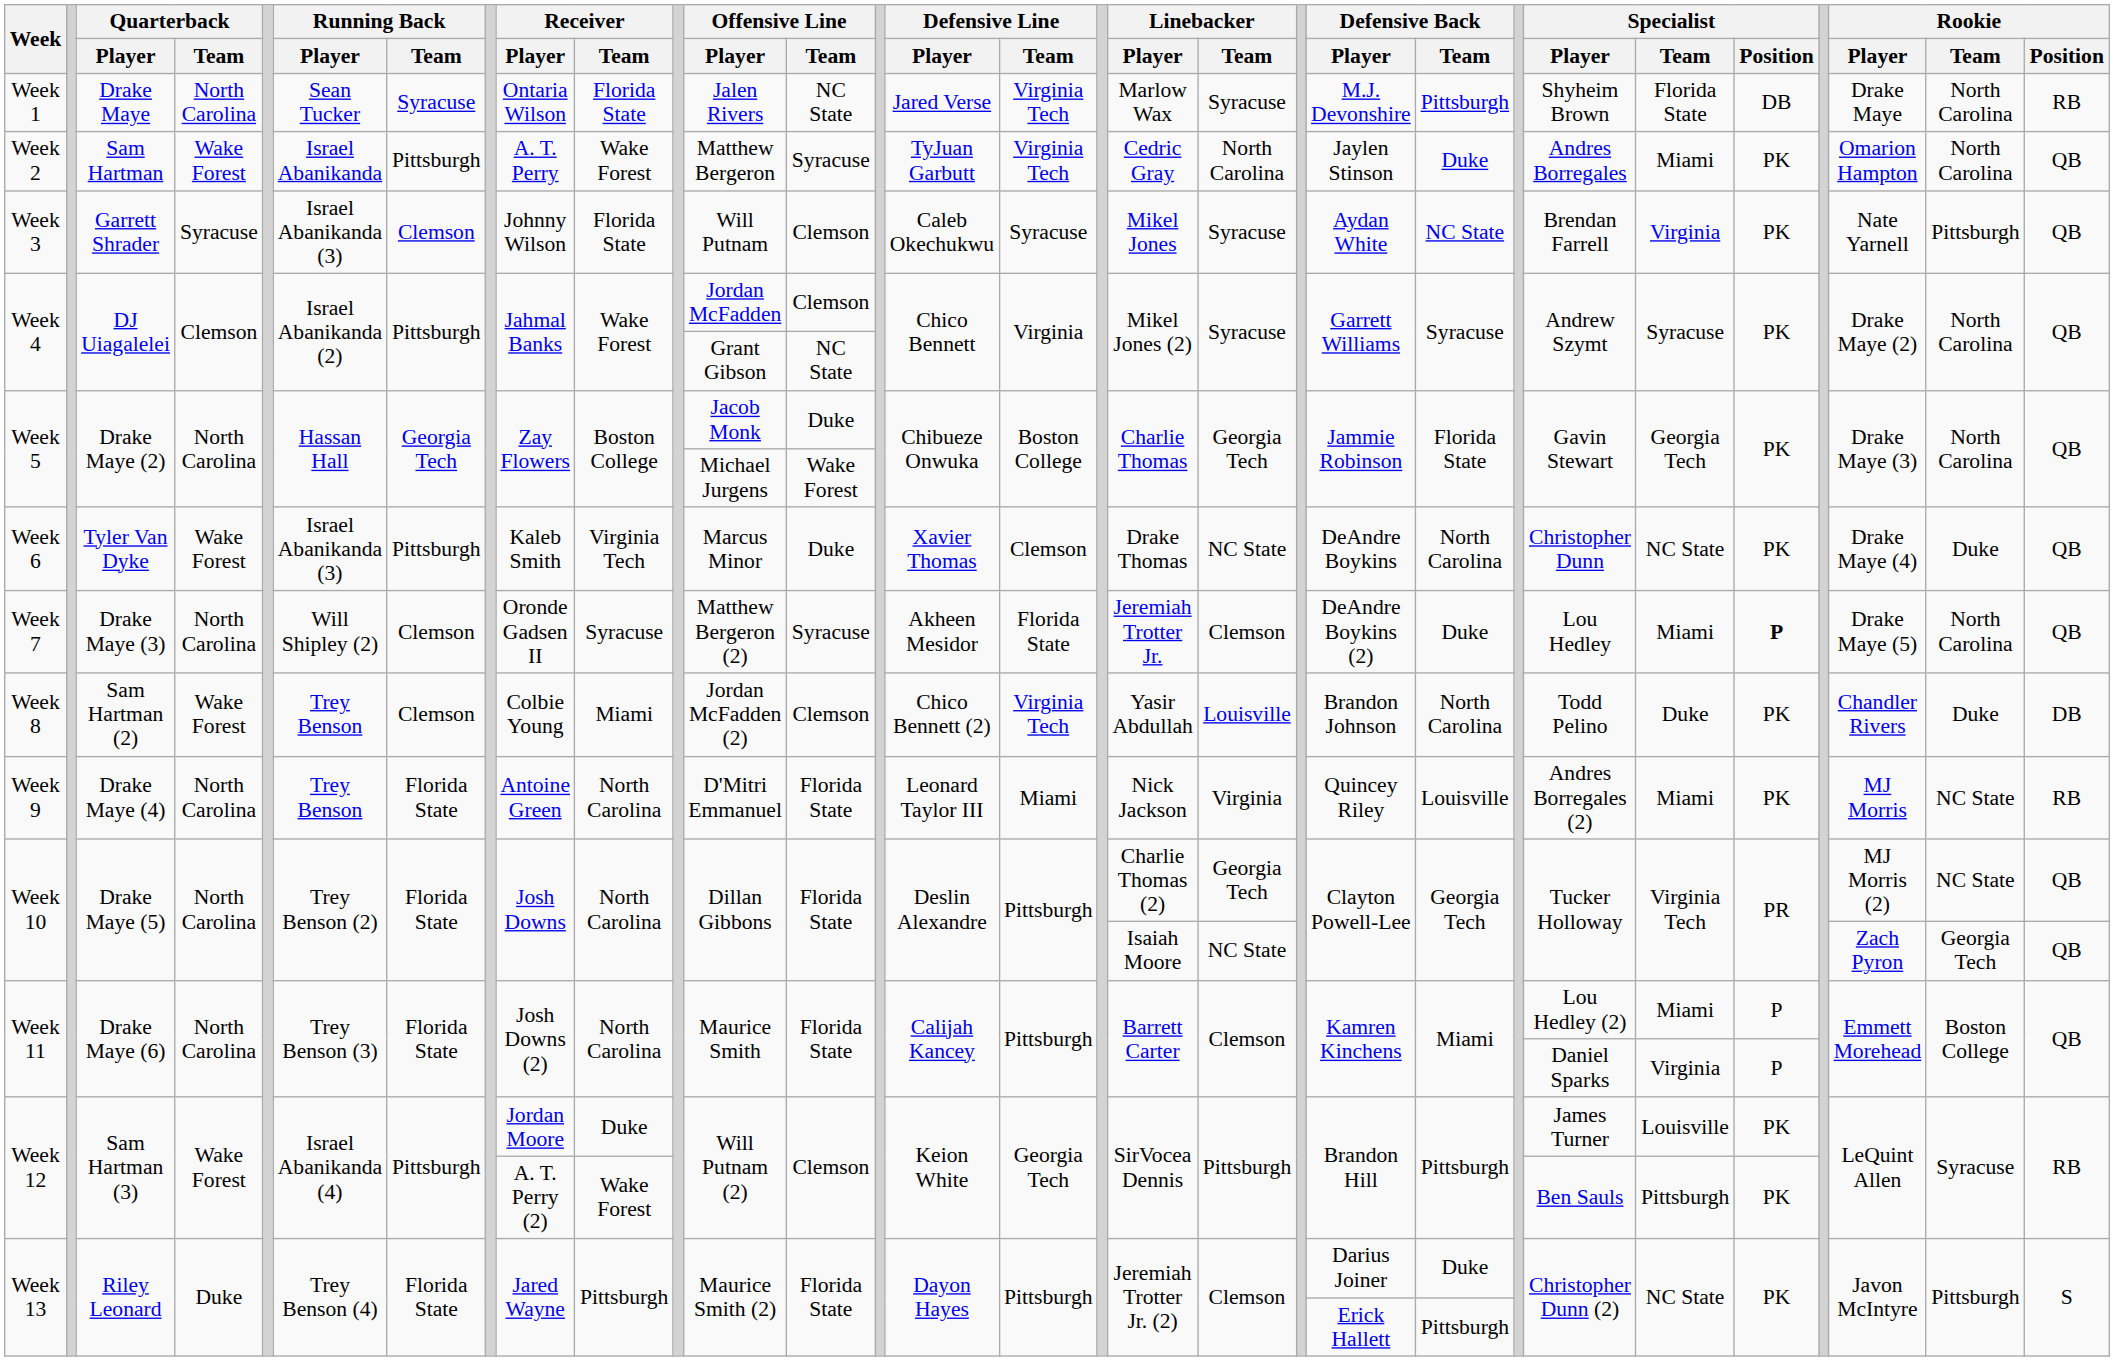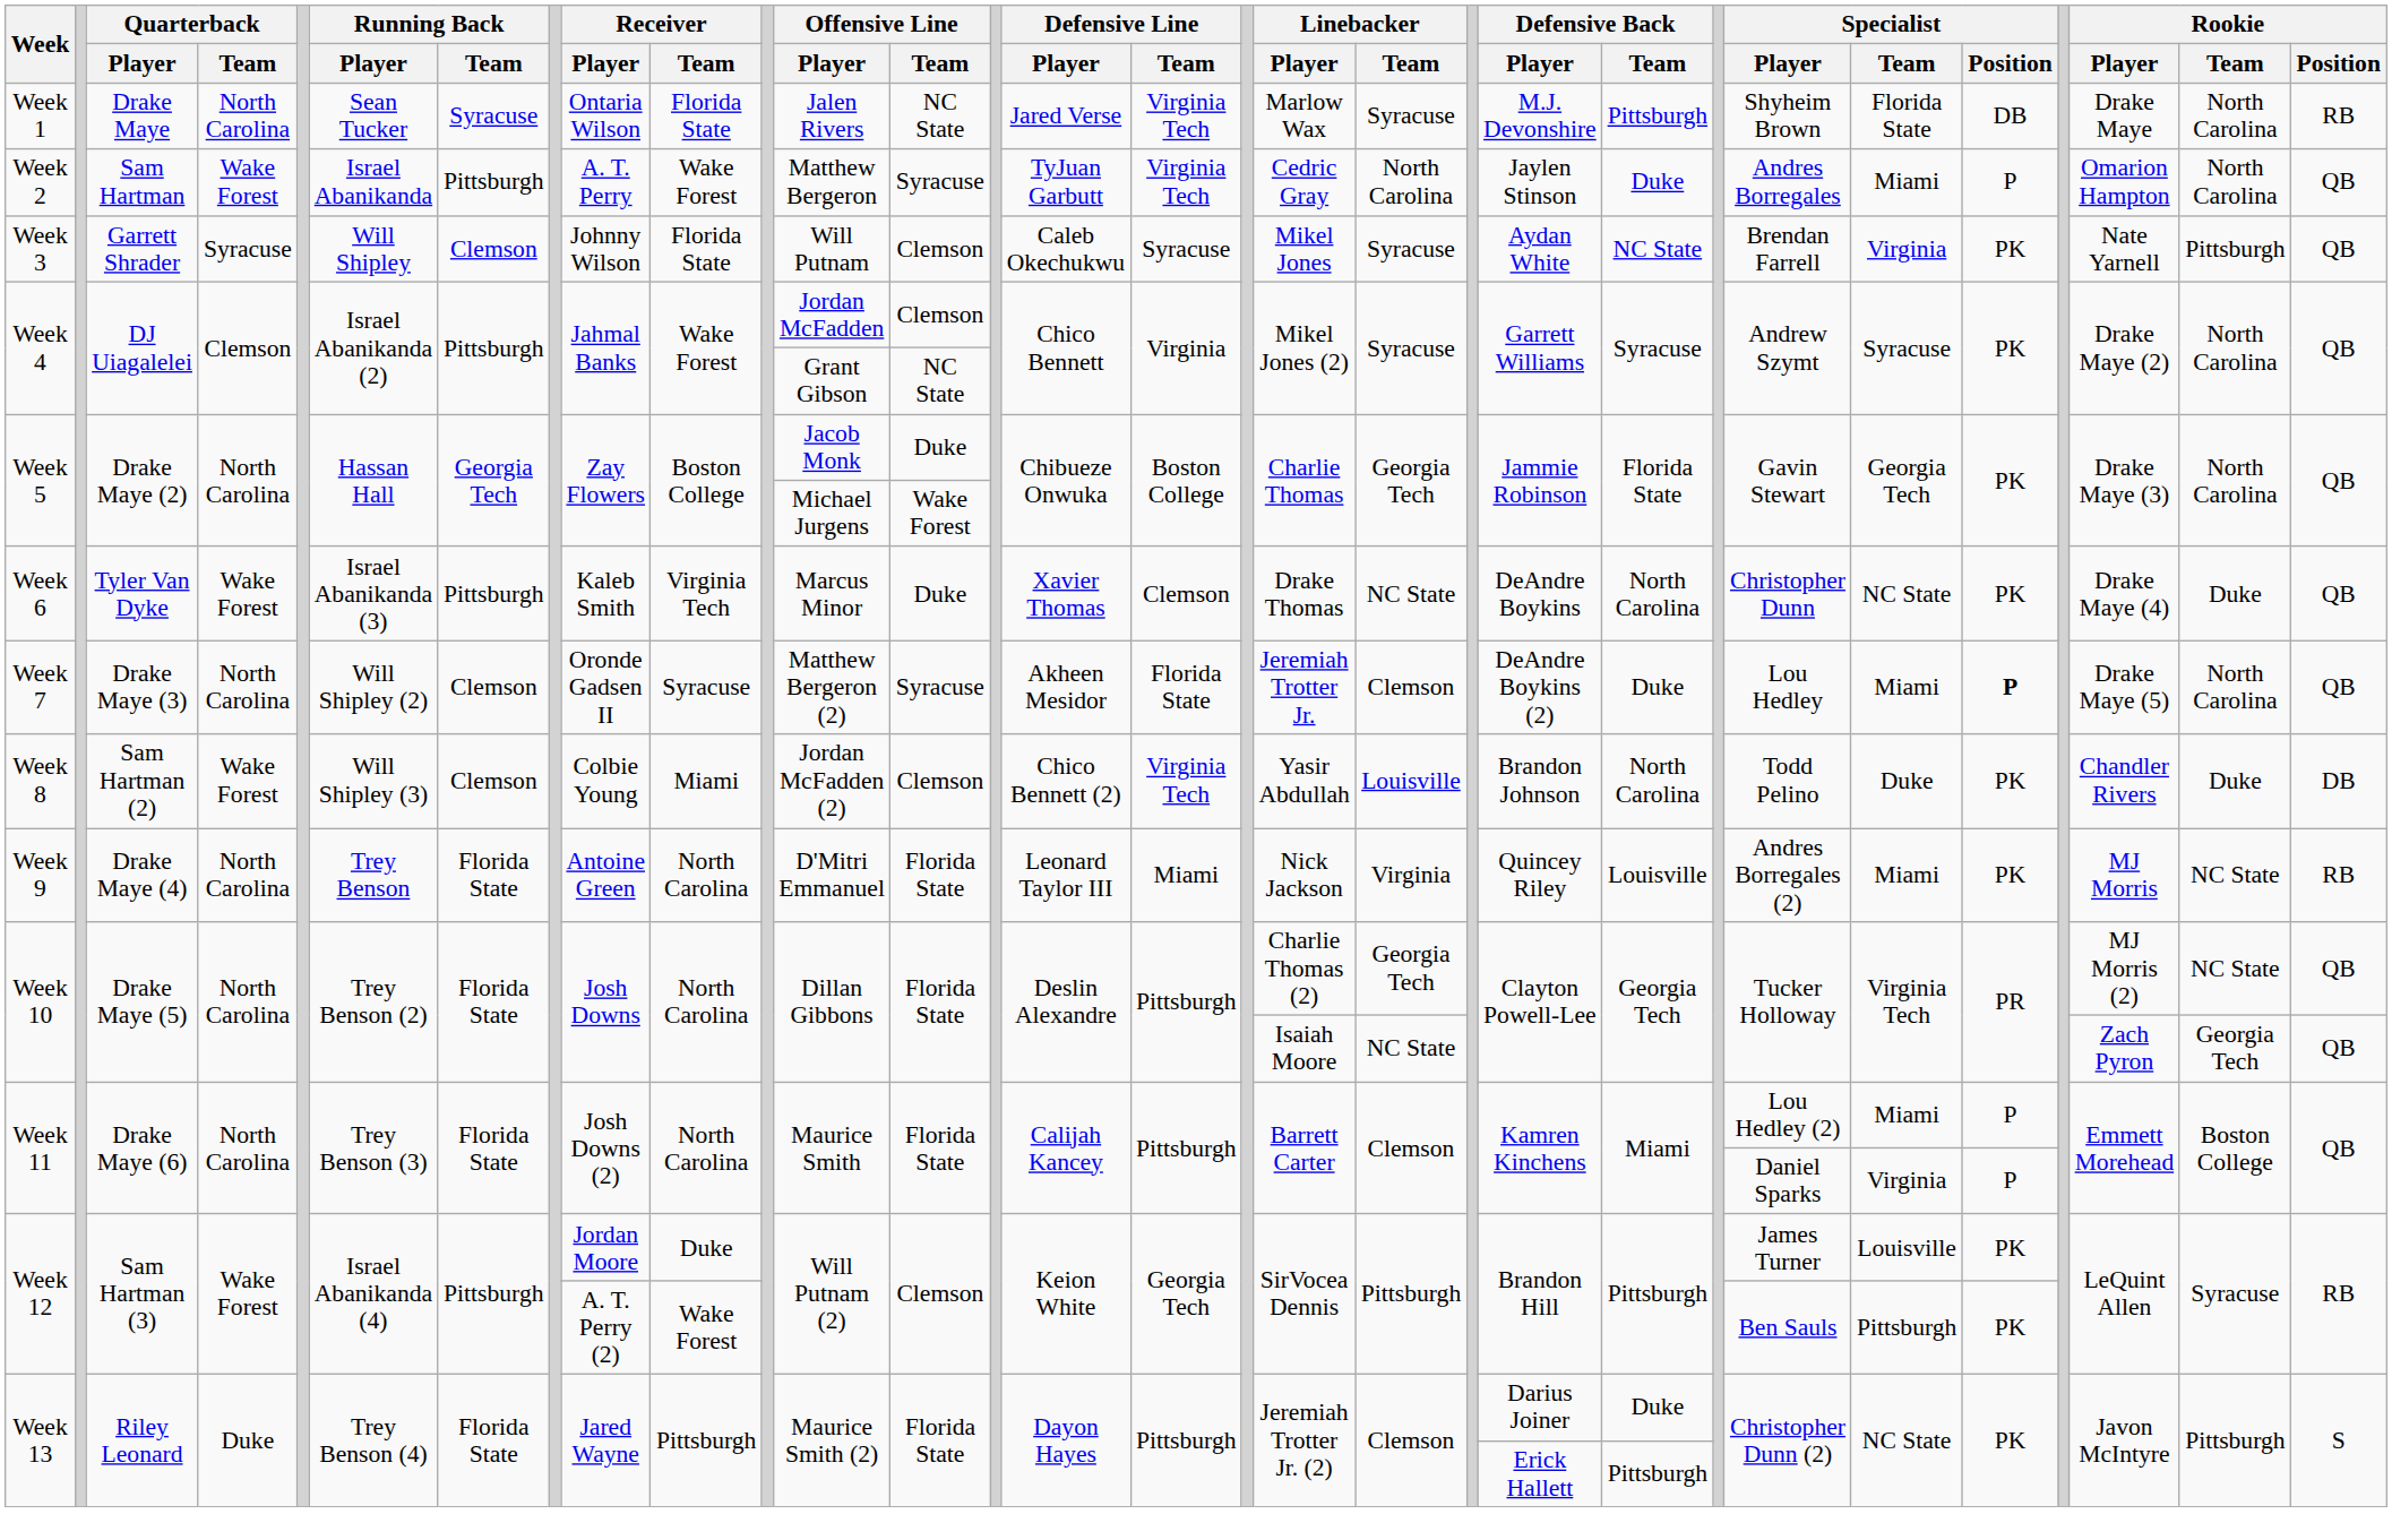Week 2 | Specialist / Position: PK -> P
Week 3 | Running Back / Player: Israel Abanikanda (3) -> Will Shipley
Week 8 | Running Back / Player: Trey Benson -> Will Shipley (3)
